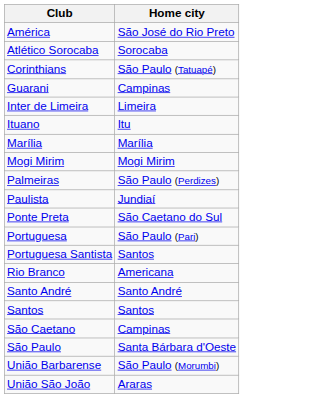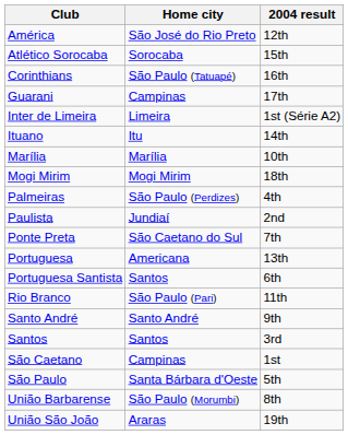+ column: 2004 result | 12th | 15th | 16th | 17th | 1st (Série A2) | 14th | 10th | 18th | 4th | 2nd | 7th | 13th | 6th | 11th | 9th | 3rd | 1st | 5th | 8th | 19th
Portuguesa | Home city: São Paulo (Pari) -> Americana
Rio Branco | Home city: Americana -> São Paulo (Pari)
